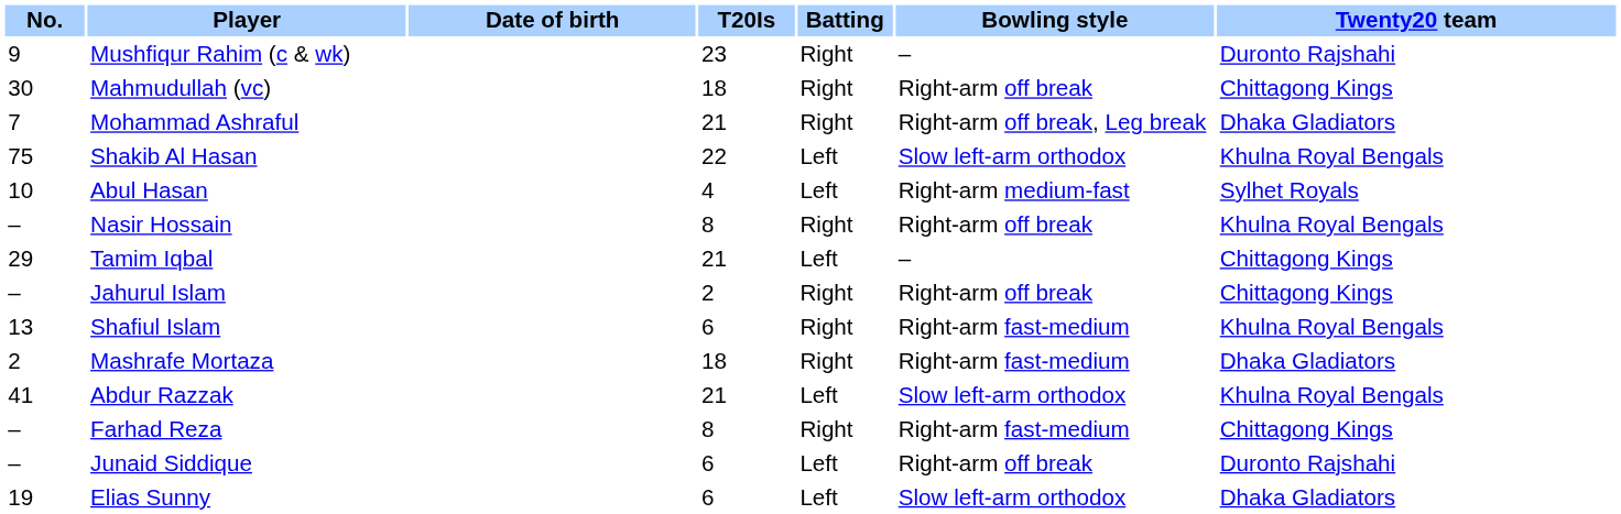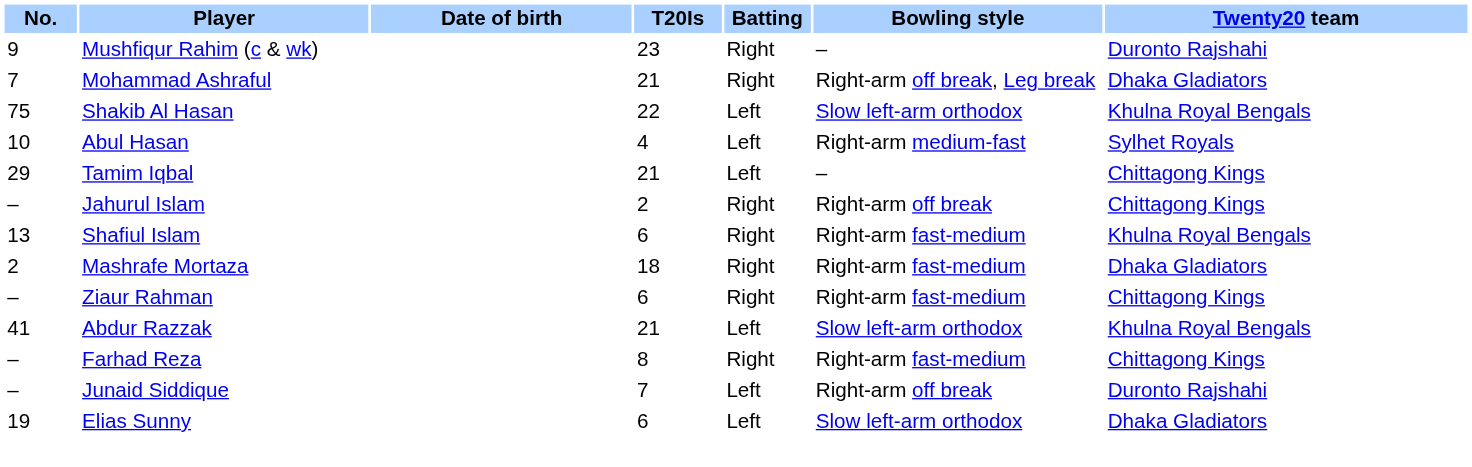- row: 30 | Mahmudullah (vc) | 18 | Right | Right-arm off break | Chittagong Kings
- row: – | Nasir Hossain | 8 | Right | Right-arm off break | Khulna Royal Bengals
+ row: – | Ziaur Rahman | 6 | Right | Right-arm fast-medium | Chittagong Kings
Junaid Siddique | T20Is: 6 -> 7
